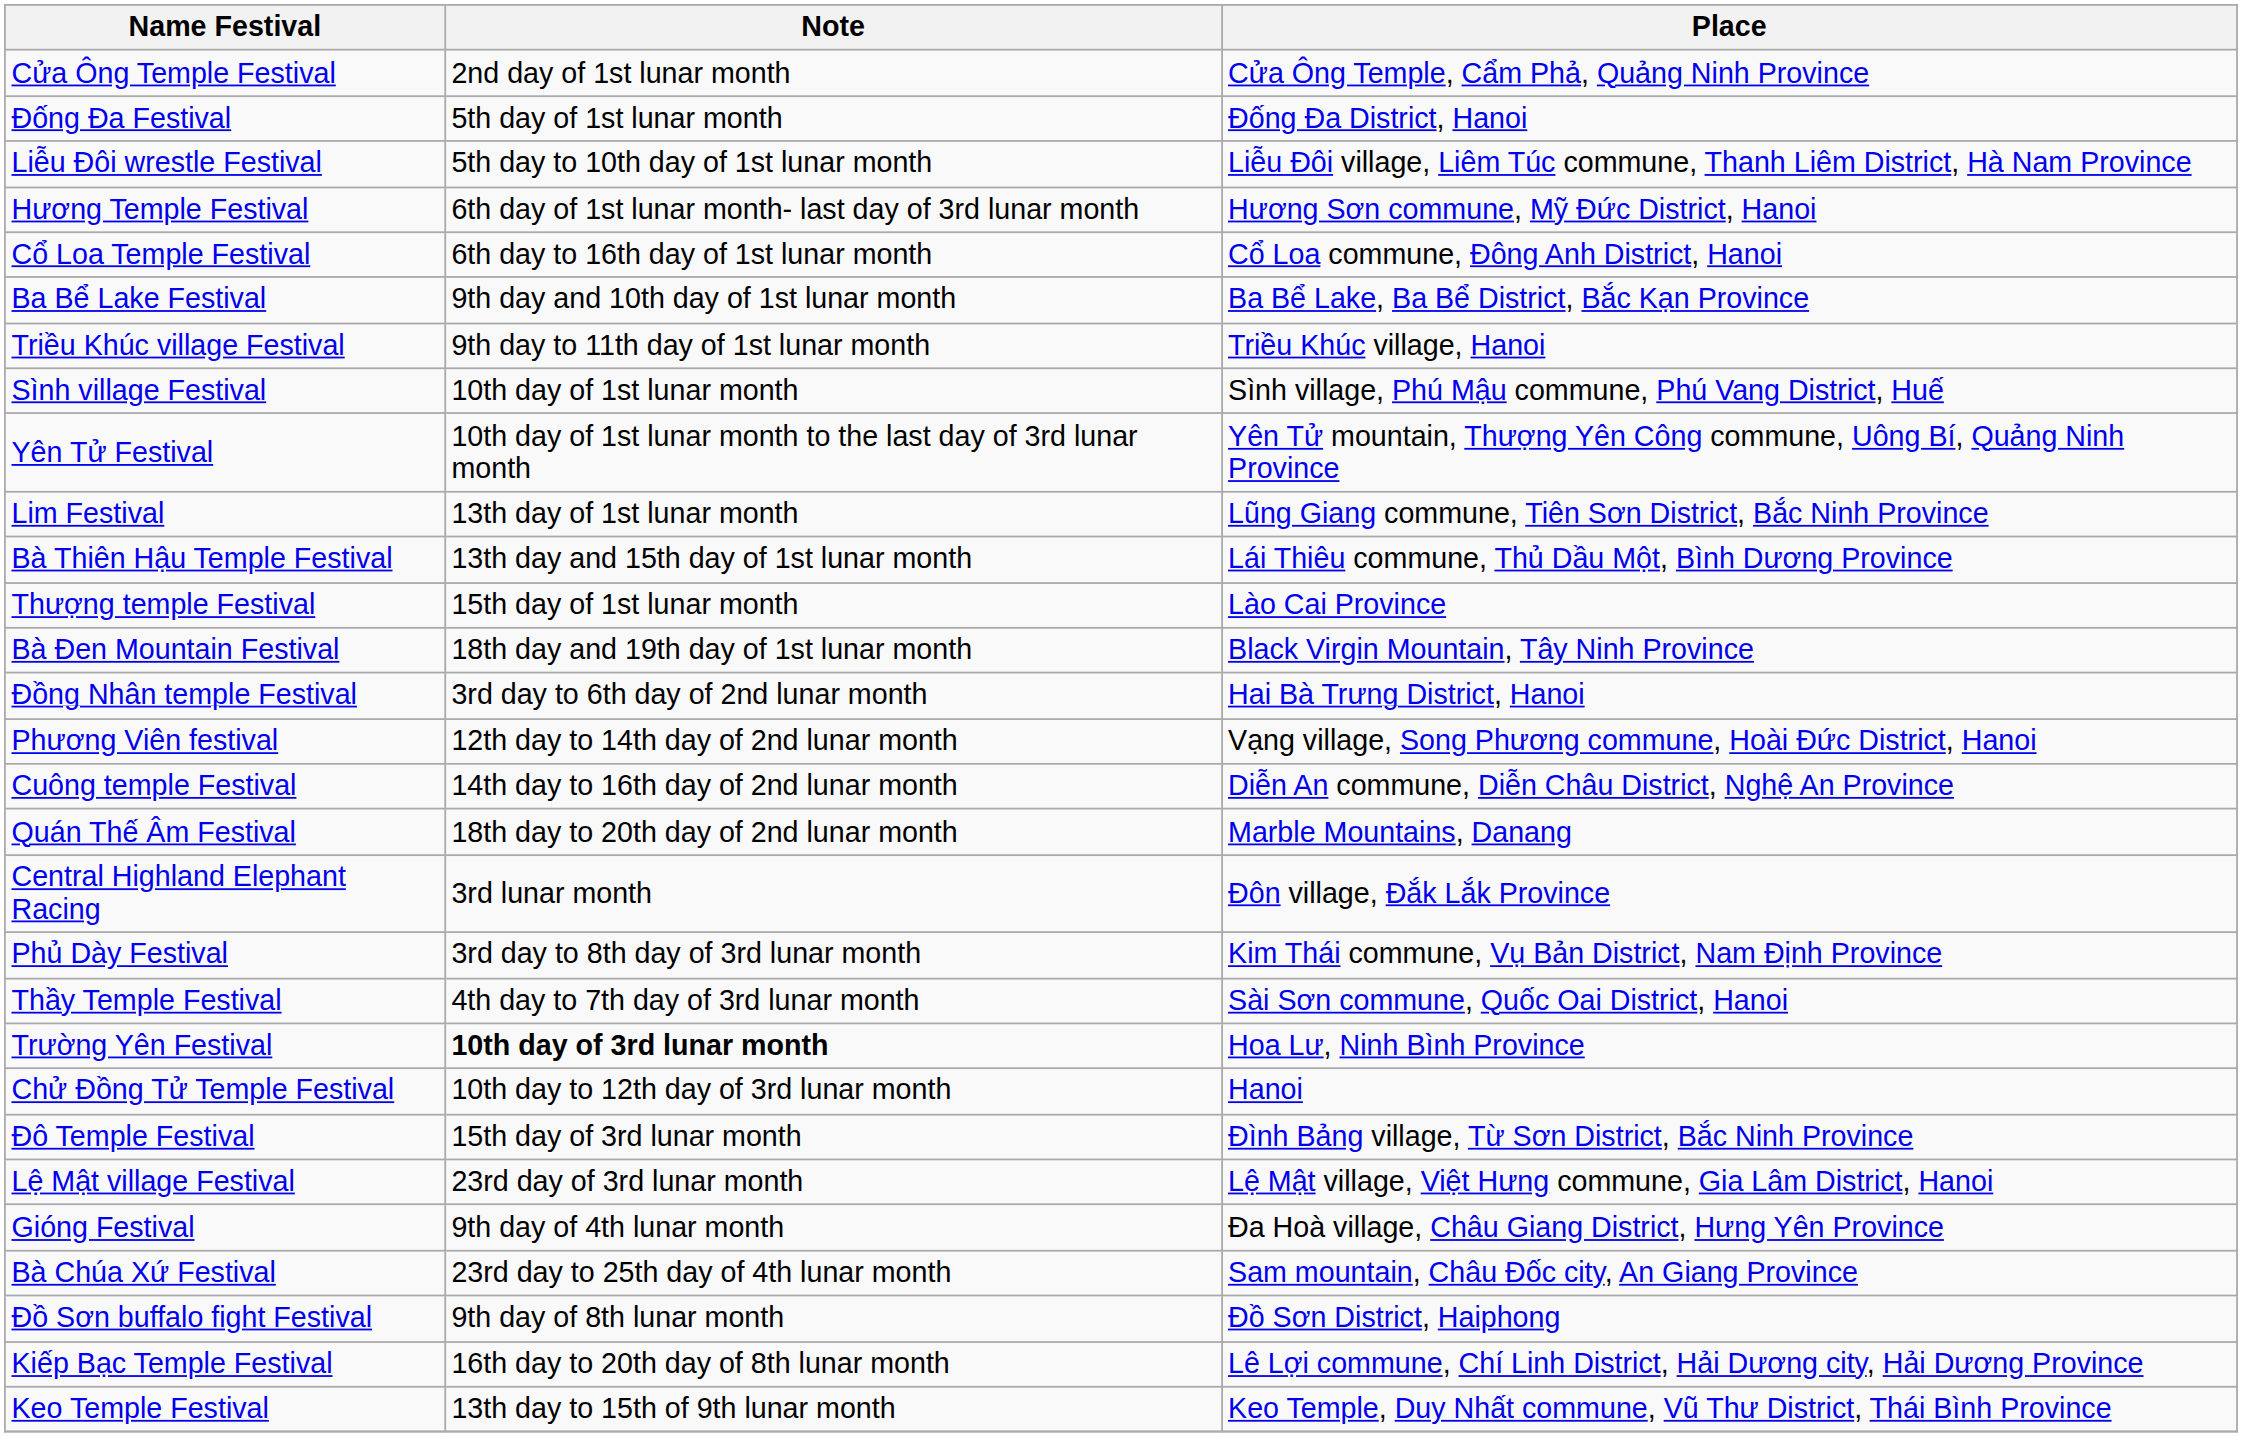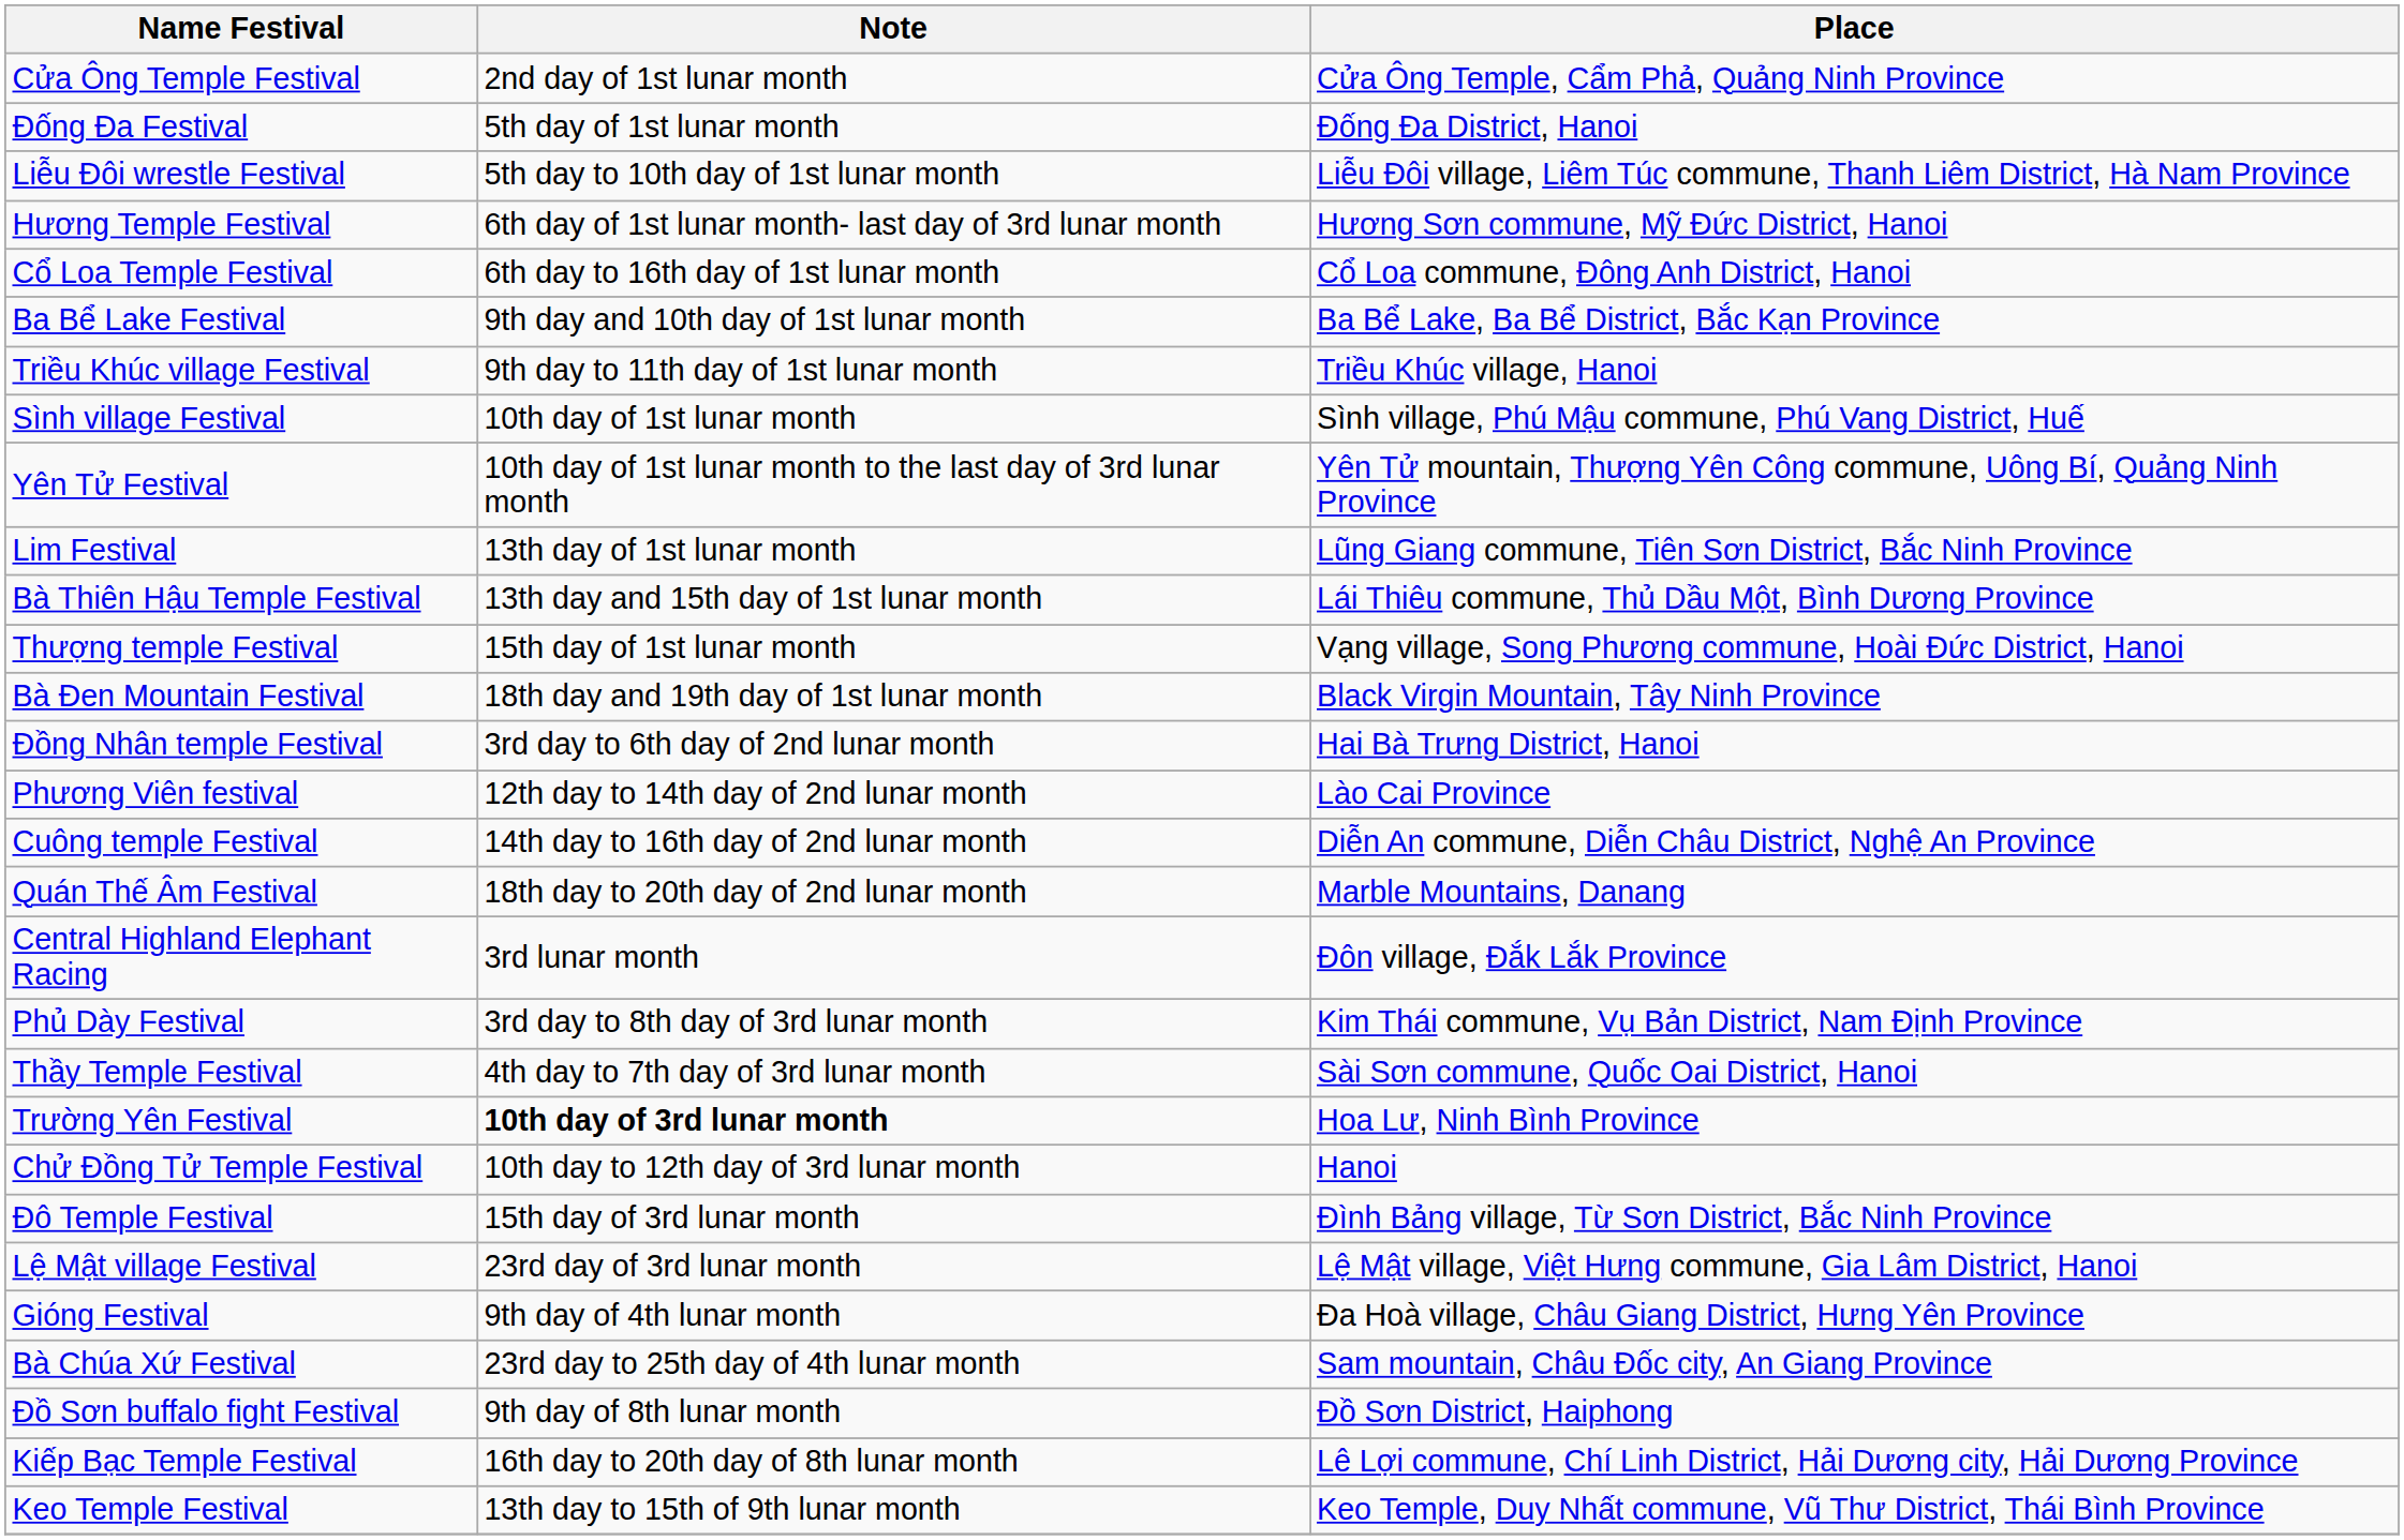Thượng temple Festival | Place: Lào Cai Province -> Vạng village, Song Phương commune, Hoài Đức District, Hanoi
Phương Viên festival | Place: Vạng village, Song Phương commune, Hoài Đức District, Hanoi -> Lào Cai Province
